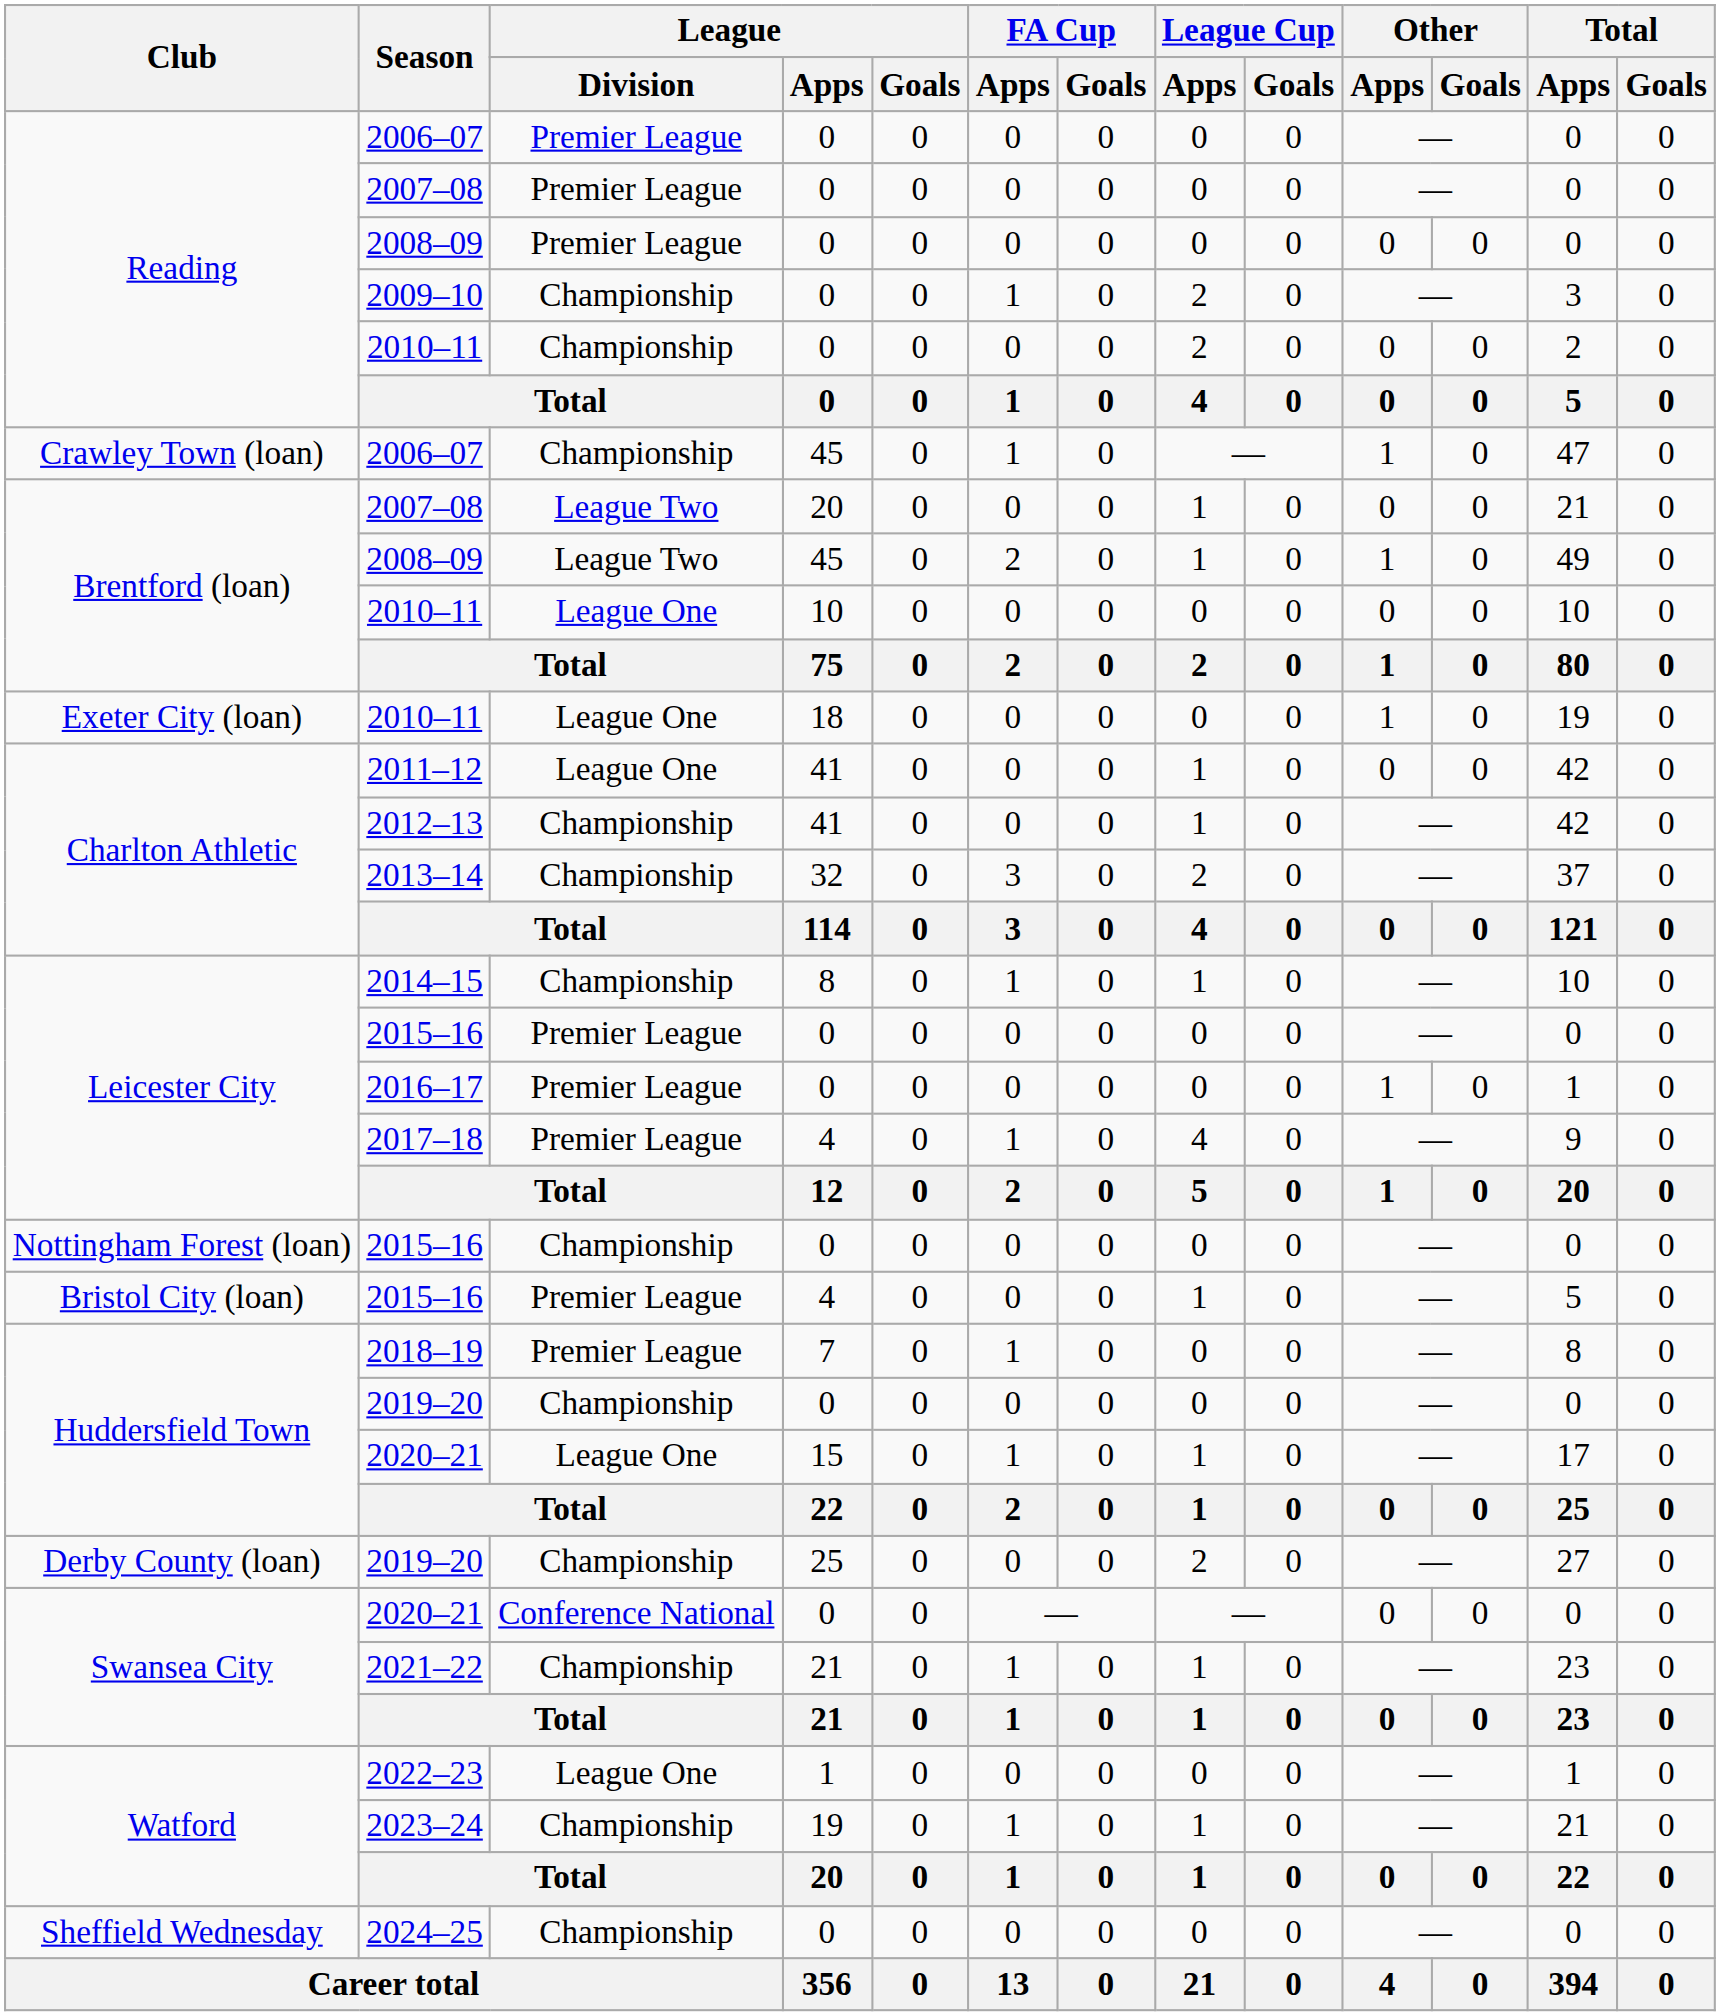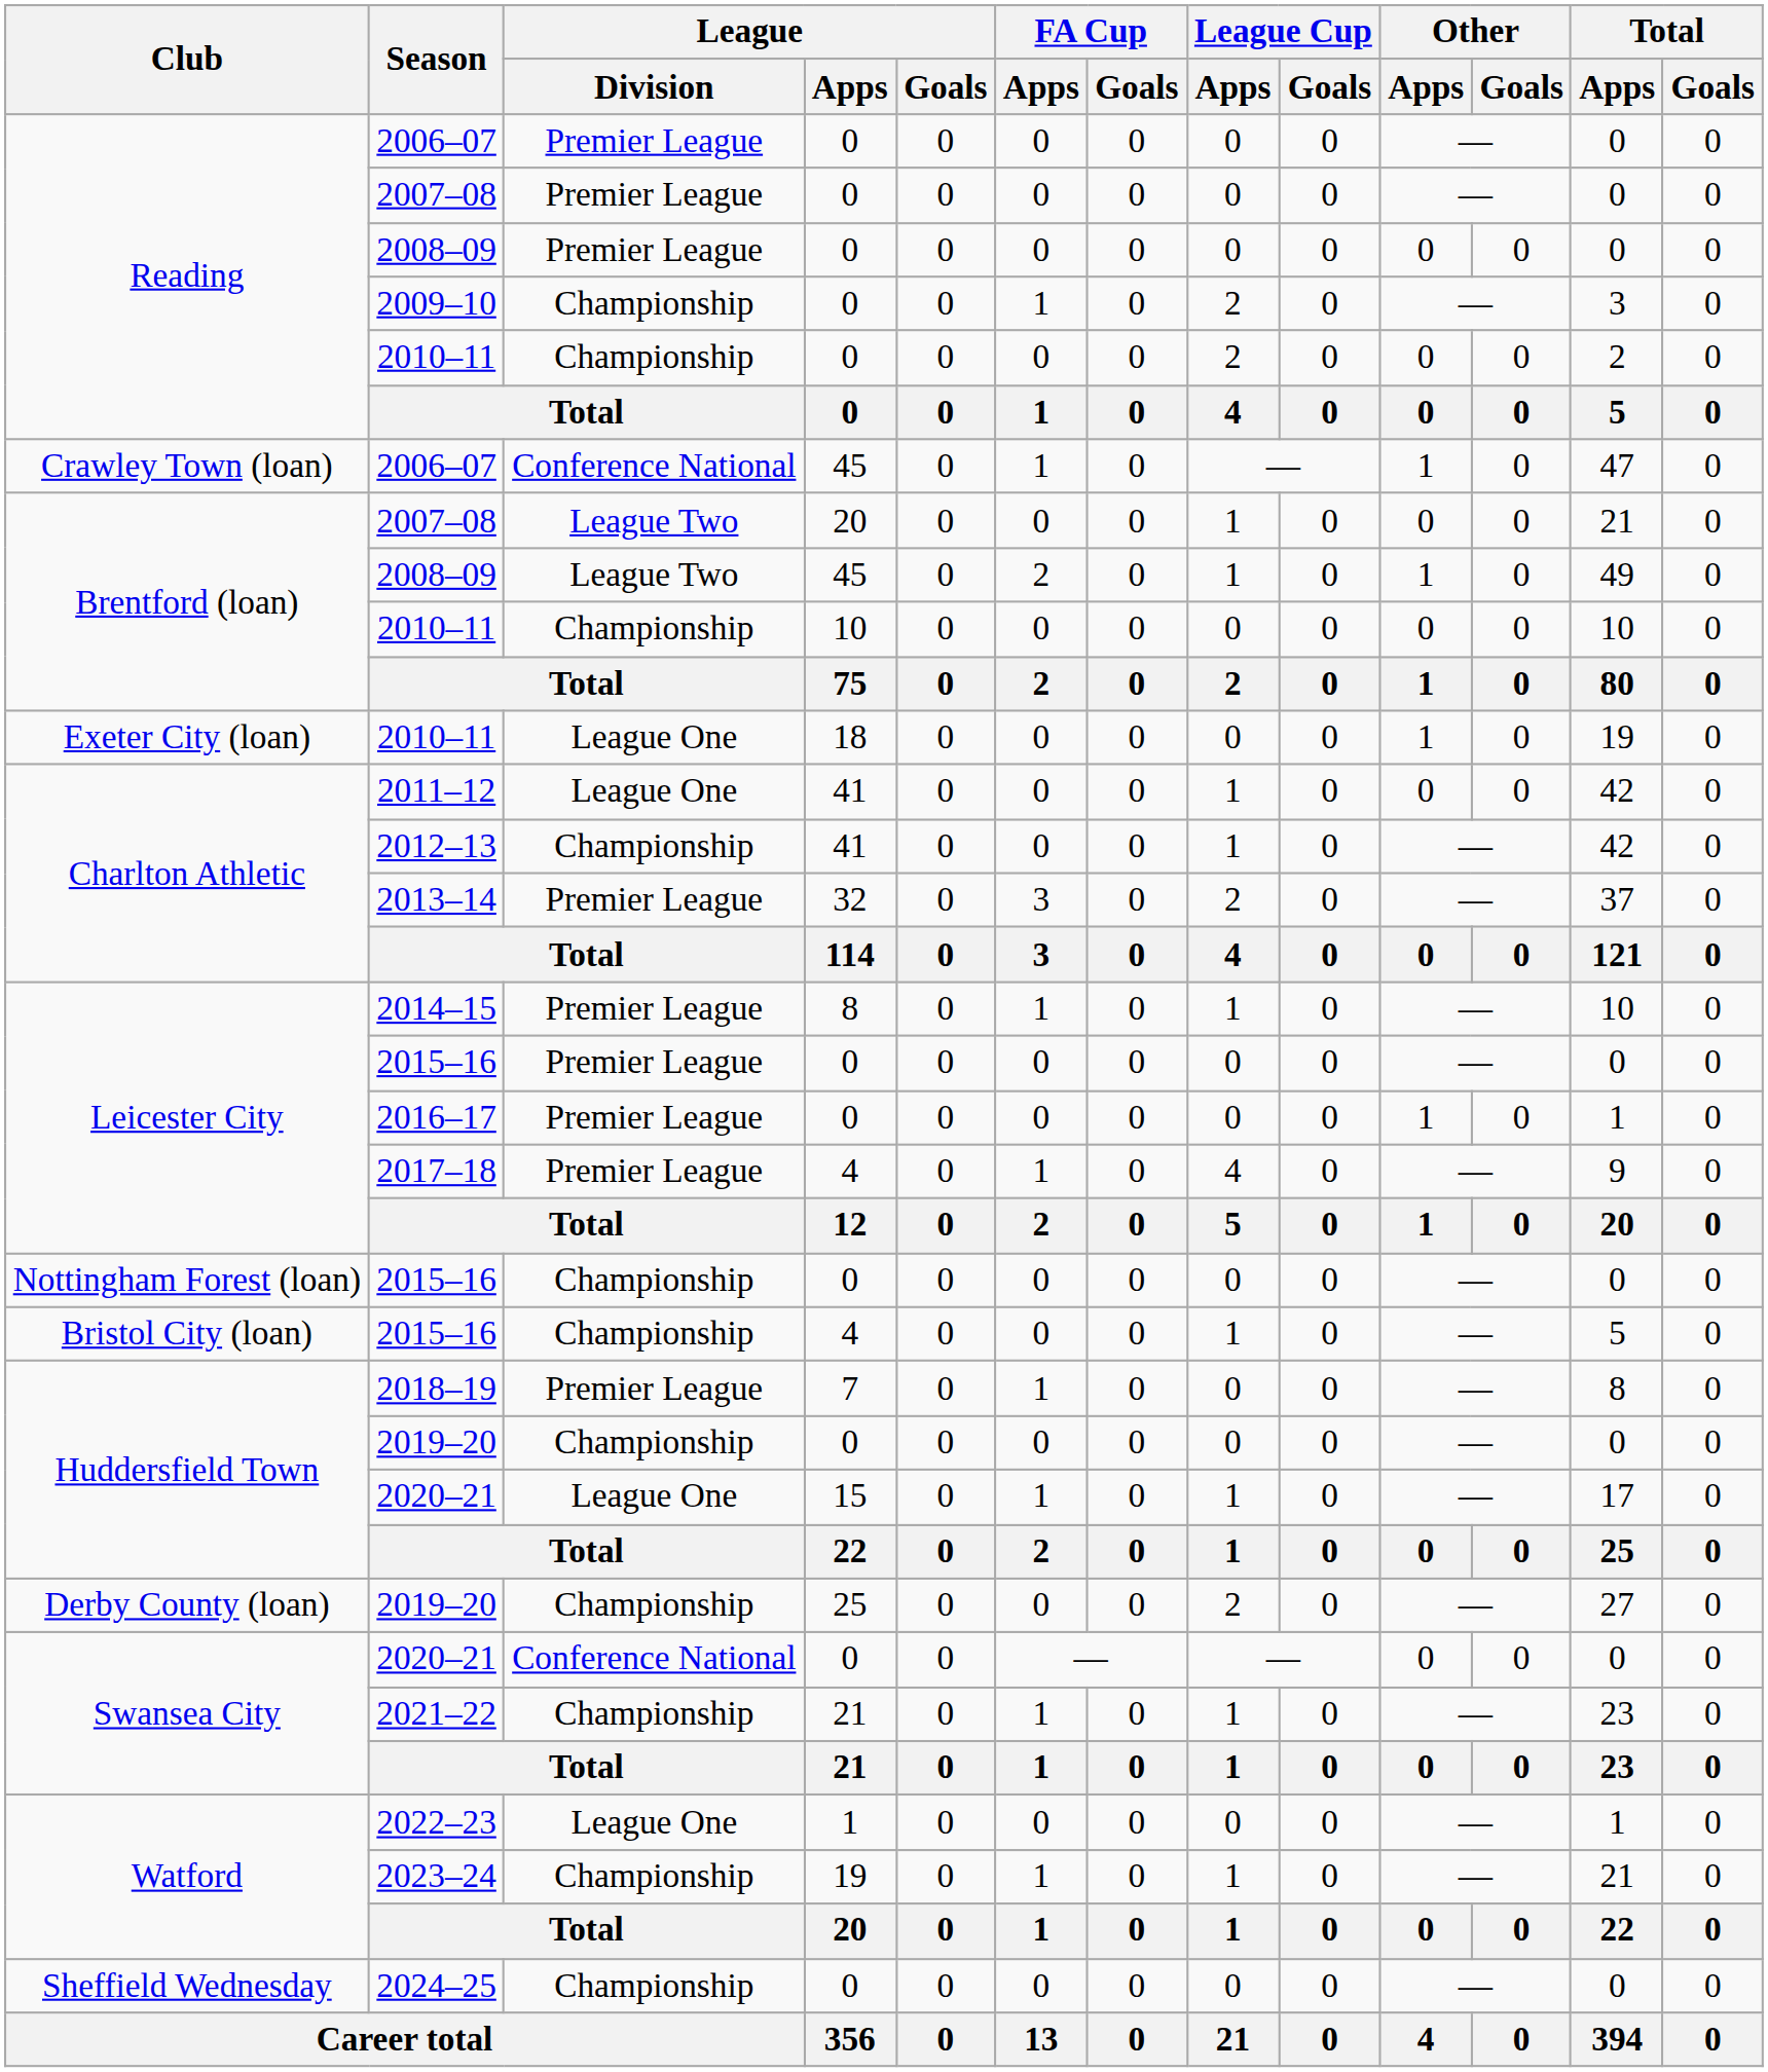Crawley Town (loan) / 2006–07 | League / Division: Championship -> Conference National
Brentford (loan) / 2010–11 | League / Division: League One -> Championship
2013–14 | League / Division: Championship -> Premier League
2014–15 | League / Division: Championship -> Premier League
Bristol City (loan) / 2015–16 | League / Division: Premier League -> Championship
